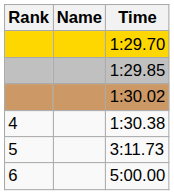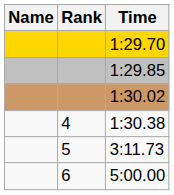columns swapped: Rank <-> Name
